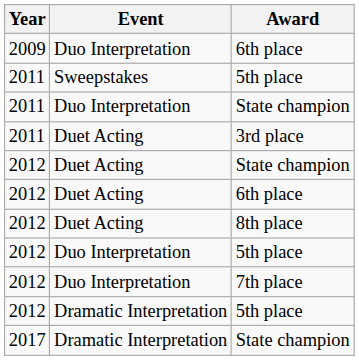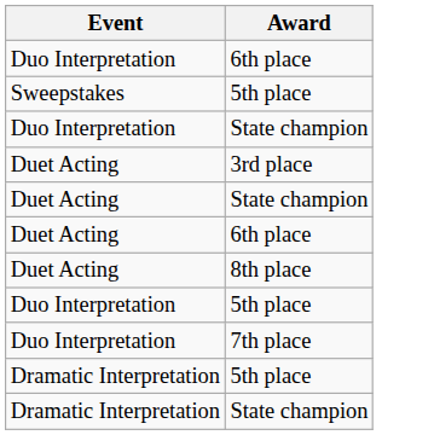- column: Year | 2009 | 2011 | 2011 | 2011 | 2012 | 2012 | 2012 | 2012 | 2012 | 2012 | 2017
